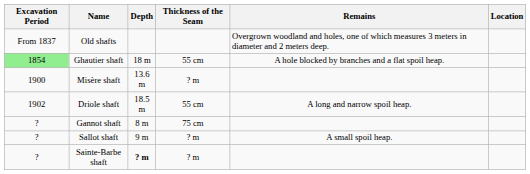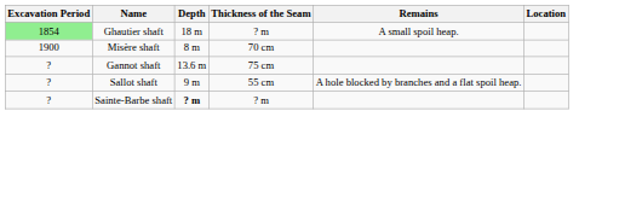- row: From 1837 | Old shafts | Overgrown woodland and holes, one of which measures 3 meters in diameter and 2 meters deep.
Ghautier shaft | Thickness of the Seam: 55 cm -> ? m
Ghautier shaft | Remains: A hole blocked by branches and a flat spoil heap. -> A small spoil heap.
Misère shaft | Depth: 13.6 m -> 8 m
Misère shaft | Thickness of the Seam: ? m -> 70 cm
- row: 1902 | Driole shaft | 18.5 m | 55 cm | A long and narrow spoil heap.
Gannot shaft | Depth: 8 m -> 13.6 m
Sallot shaft | Thickness of the Seam: ? m -> 55 cm
Sallot shaft | Remains: A small spoil heap. -> A hole blocked by branches and a flat spoil heap.
